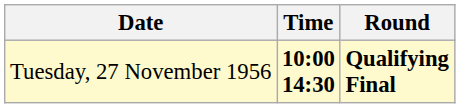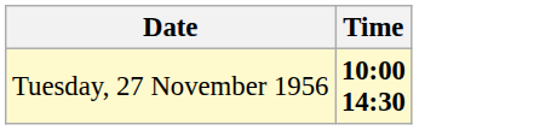- column: Round | Qualifying Final
